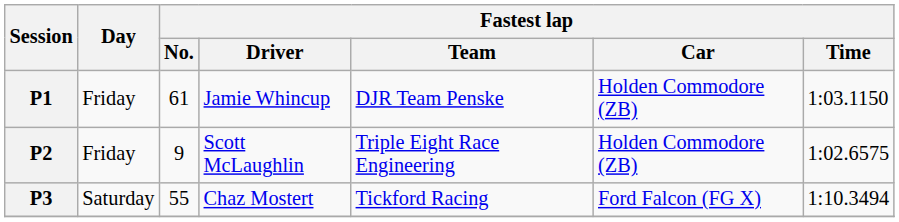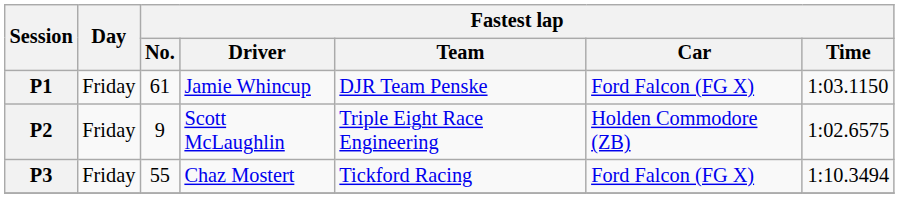P1 | Fastest lap / Car: Holden Commodore (ZB) -> Ford Falcon (FG X)
P3 | Day: Saturday -> Friday
